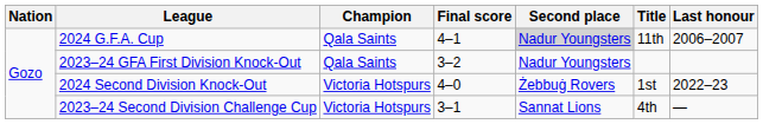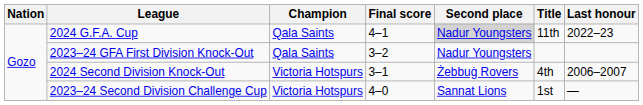2024 G.F.A. Cup | Last honour: 2006–2007 -> 2022–23
2024 Second Division Knock-Out | Final score: 4–0 -> 3–1
2024 Second Division Knock-Out | Title: 1st -> 4th
2024 Second Division Knock-Out | Last honour: 2022–23 -> 2006–2007
2023–24 Second Division Challenge Cup | Final score: 3–1 -> 4–0
2023–24 Second Division Challenge Cup | Title: 4th -> 1st
